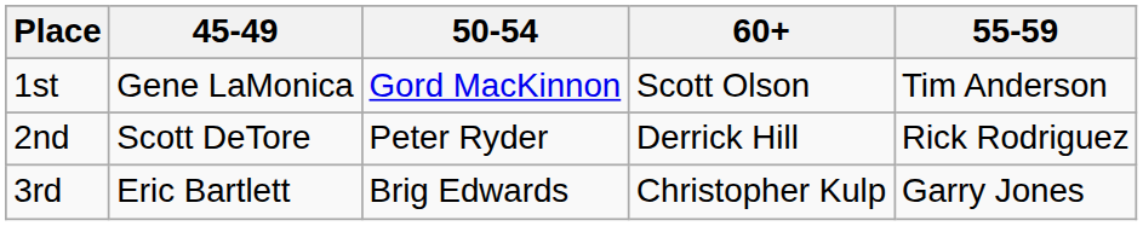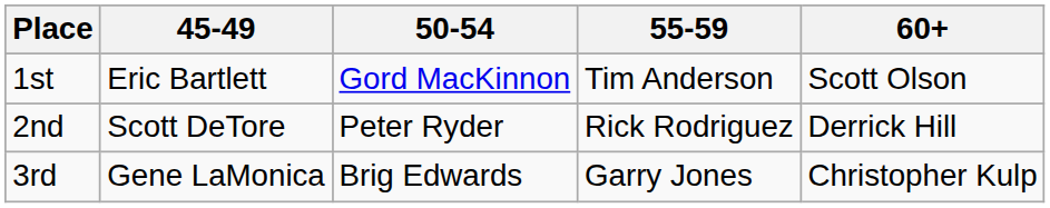columns swapped: 55-59 <-> 60+
1st | 45-49: Gene LaMonica -> Eric Bartlett
3rd | 45-49: Eric Bartlett -> Gene LaMonica
